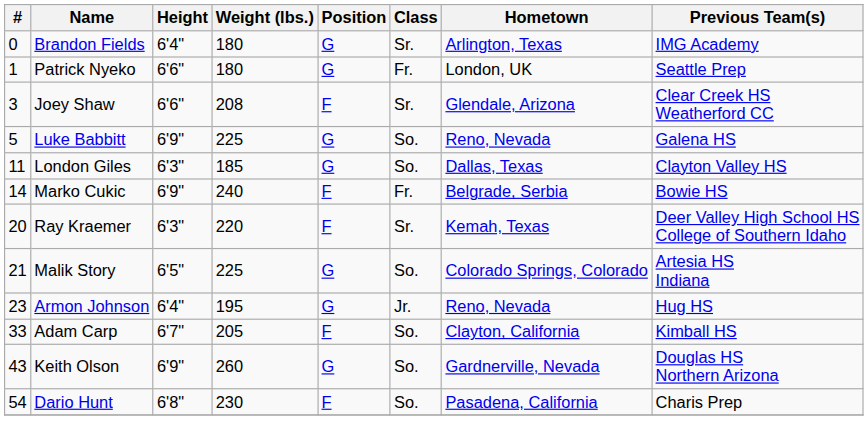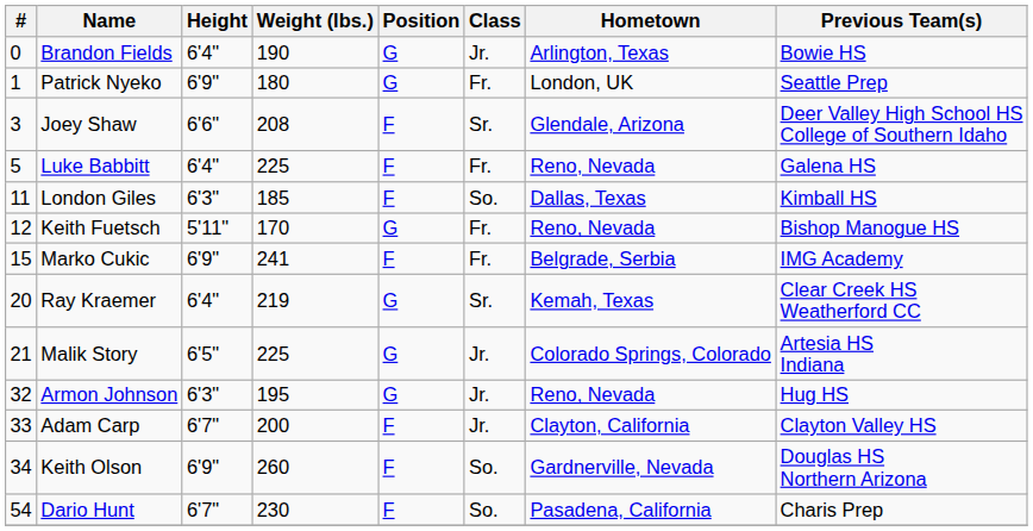Brandon Fields | Weight (lbs.): 180 -> 190
Brandon Fields | Class: Sr. -> Jr.
Brandon Fields | Previous Team(s): IMG Academy -> Bowie HS
Patrick Nyeko | Height: 6'6" -> 6'9"
Joey Shaw | Previous Team(s): Clear Creek HS Weatherford CC -> Deer Valley High School HS College of Southern Idaho
Luke Babbitt | Height: 6'9" -> 6'4"
Luke Babbitt | Position: G -> F
Luke Babbitt | Class: So. -> Fr.
London Giles | Position: G -> F
London Giles | Previous Team(s): Clayton Valley HS -> Kimball HS
+ row: 12 | Keith Fuetsch | 5'11" | 170 | G | Fr. | Reno, Nevada | Bishop Manogue HS
Marko Cukic | #: 14 -> 15
Marko Cukic | Weight (lbs.): 240 -> 241
Marko Cukic | Previous Team(s): Bowie HS -> IMG Academy
Ray Kraemer | Height: 6'3" -> 6'4"
Ray Kraemer | Weight (lbs.): 220 -> 219
Ray Kraemer | Position: F -> G
Ray Kraemer | Previous Team(s): Deer Valley High School HS College of Southern Idaho -> Clear Creek HS Weatherford CC
Malik Story | Class: So. -> Jr.
Armon Johnson | #: 23 -> 32
Armon Johnson | Height: 6'4" -> 6'3"
Adam Carp | Weight (lbs.): 205 -> 200
Adam Carp | Class: So. -> Jr.
Adam Carp | Previous Team(s): Kimball HS -> Clayton Valley HS
Keith Olson | #: 43 -> 34
Keith Olson | Position: G -> F
Dario Hunt | Height: 6'8" -> 6'7"
